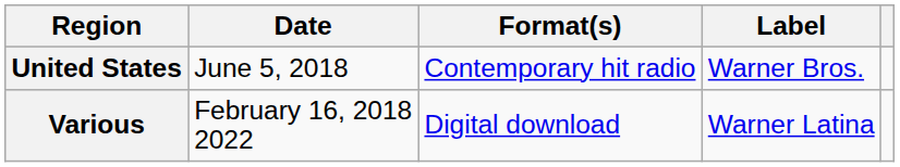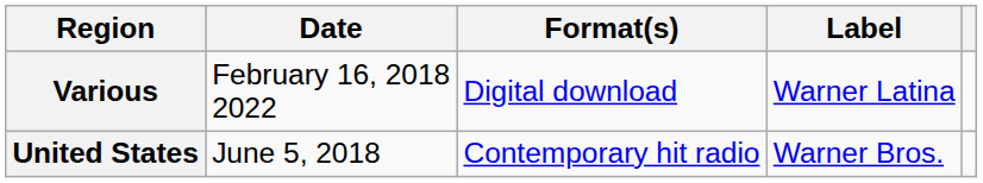rows swapped: Various <-> United States
